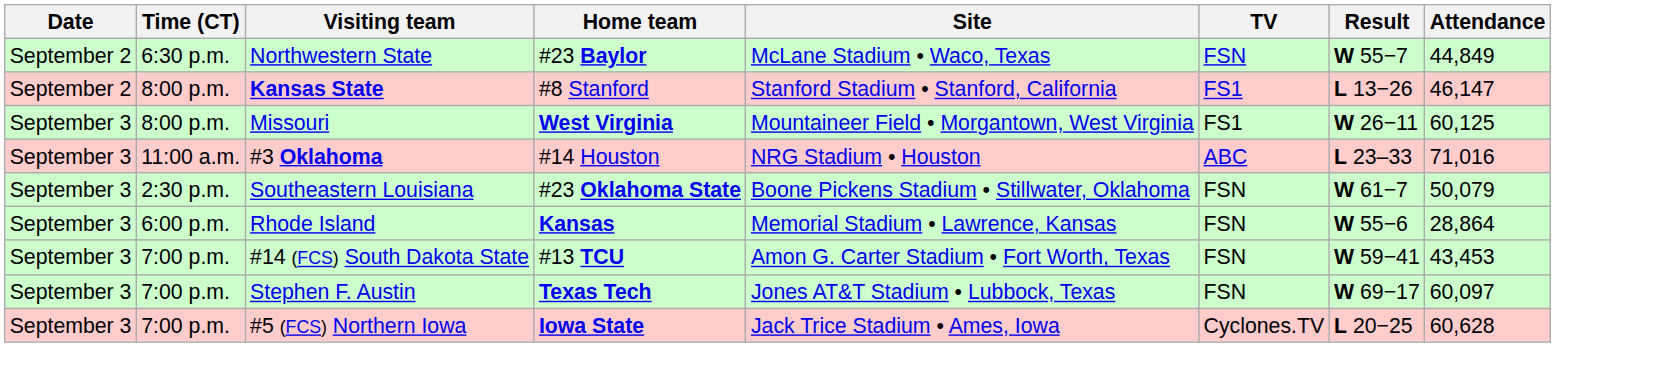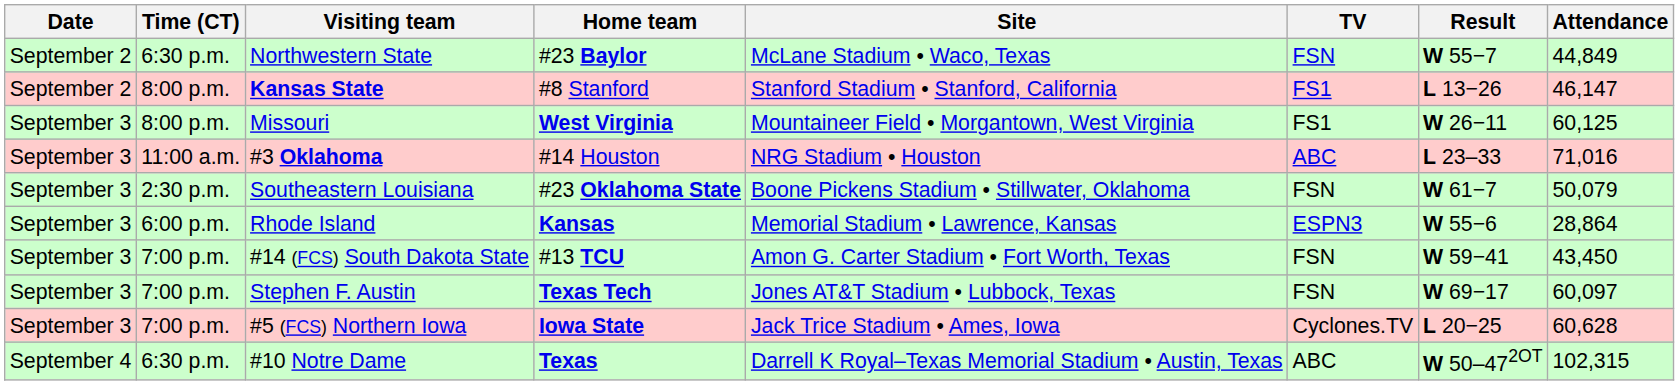Rhode Island | TV: FSN -> ESPN3
#14 (FCS) South Dakota State | Attendance: 43,453 -> 43,450
+ row: September 4 | 6:30 p.m. | #10 Notre Dame | Texas | Darrell K Royal–Texas Memorial Stadium • Austin, Texas | ABC | W 50–472OT | 102,315
